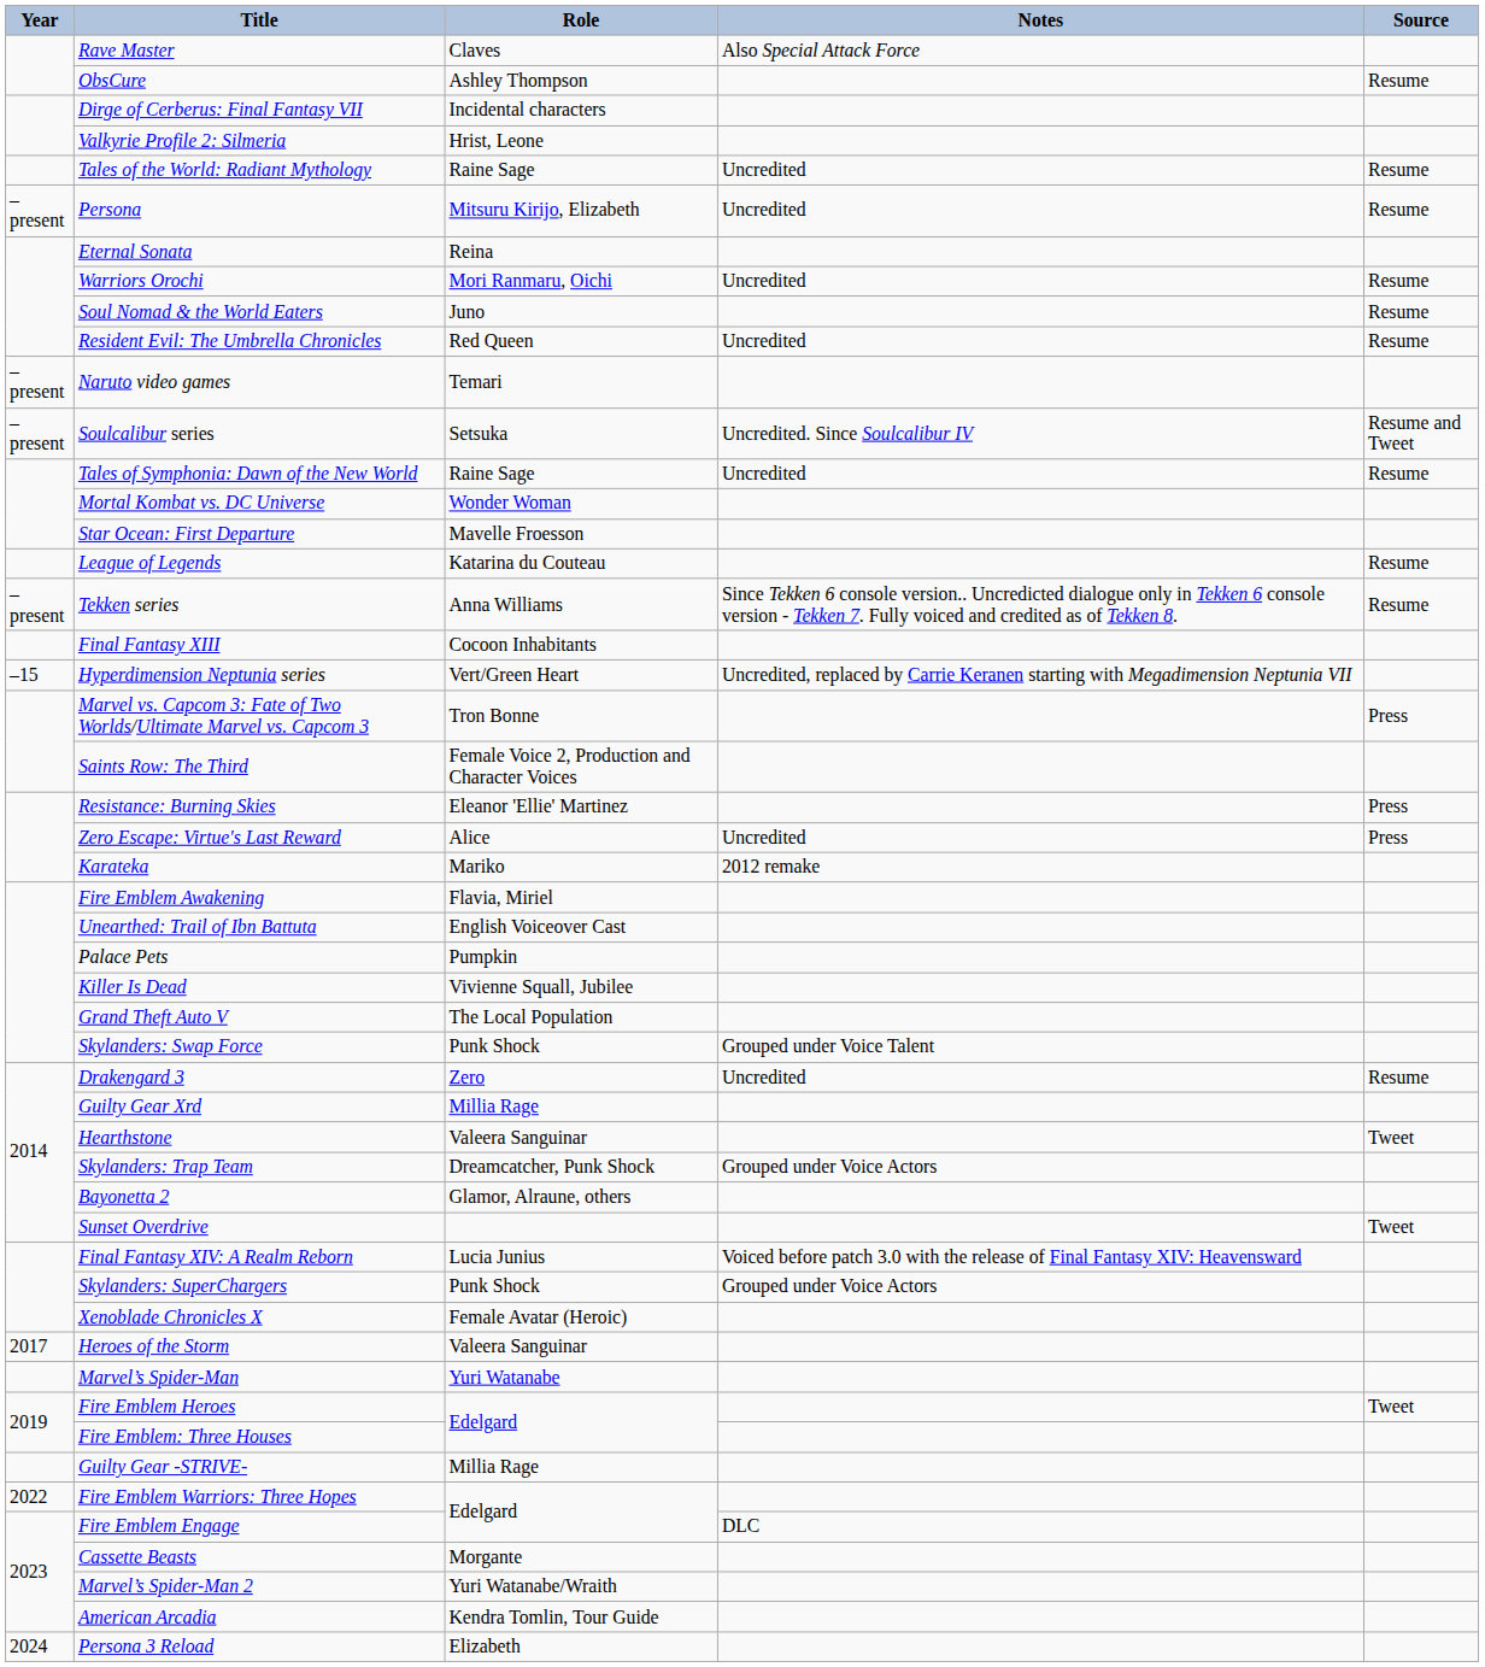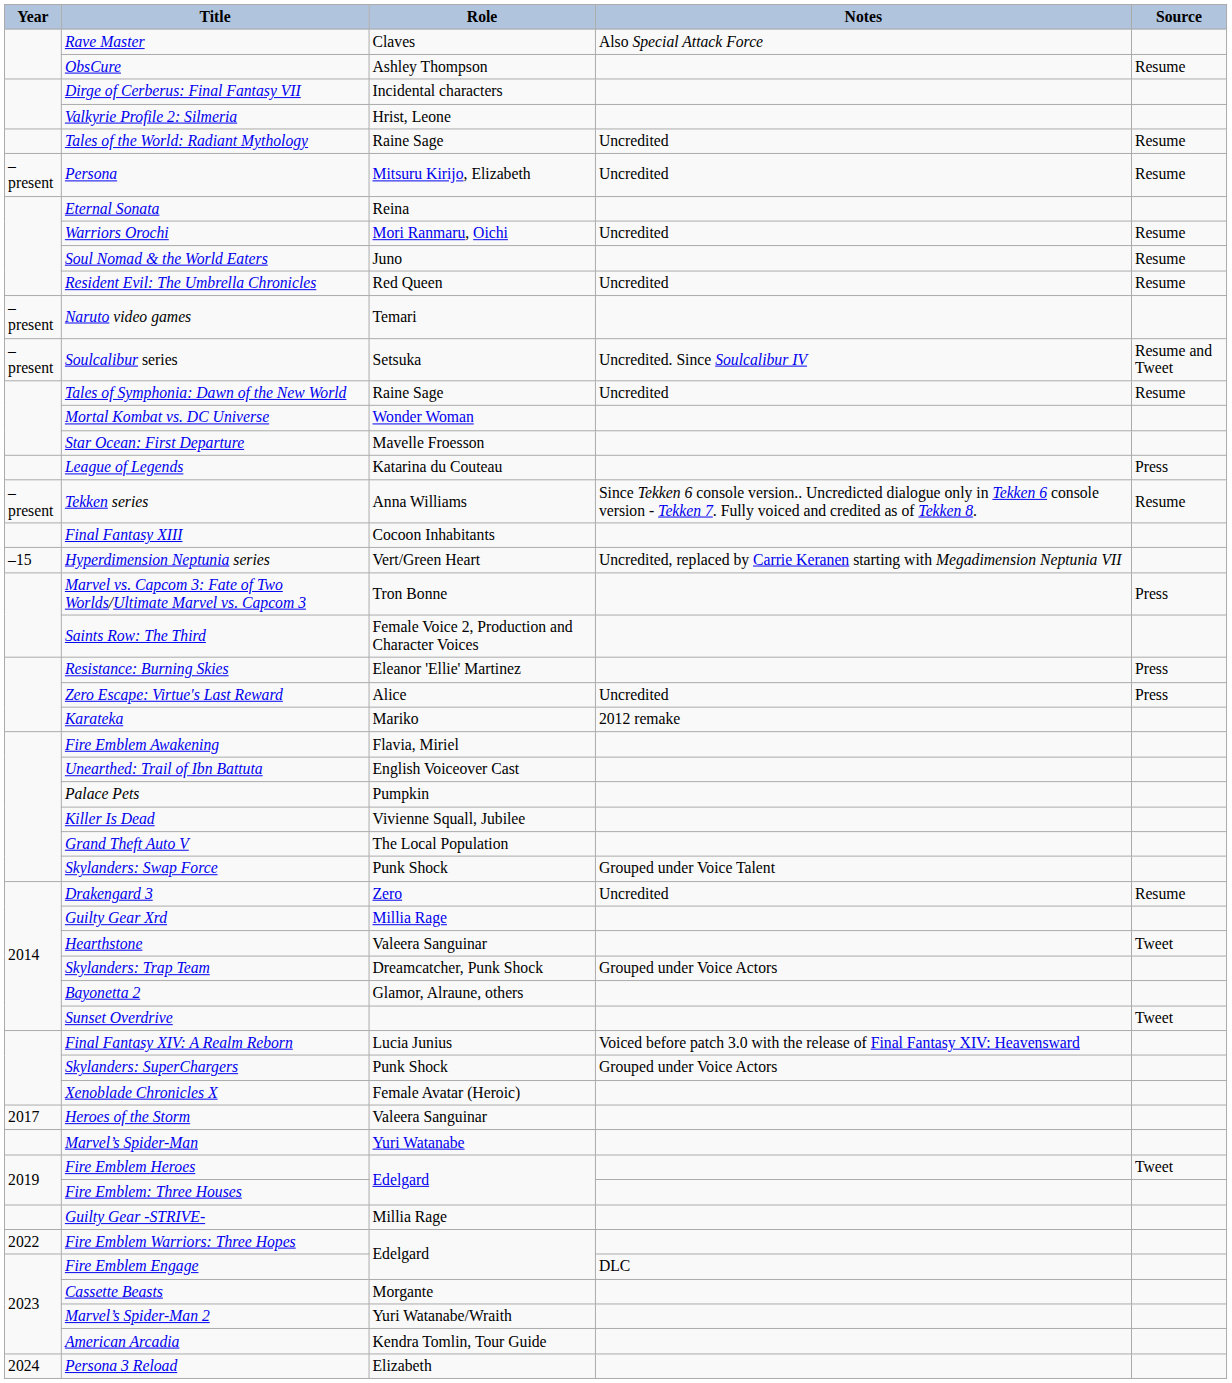League of Legends | Source: Resume -> Press
